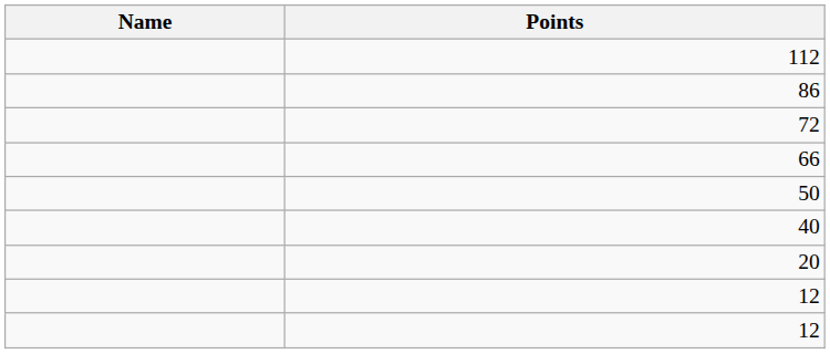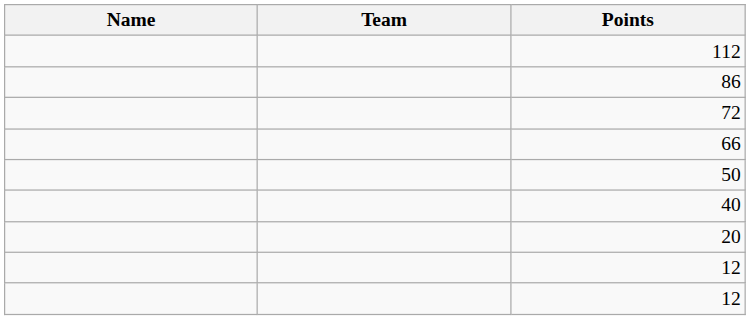+ column: Team
